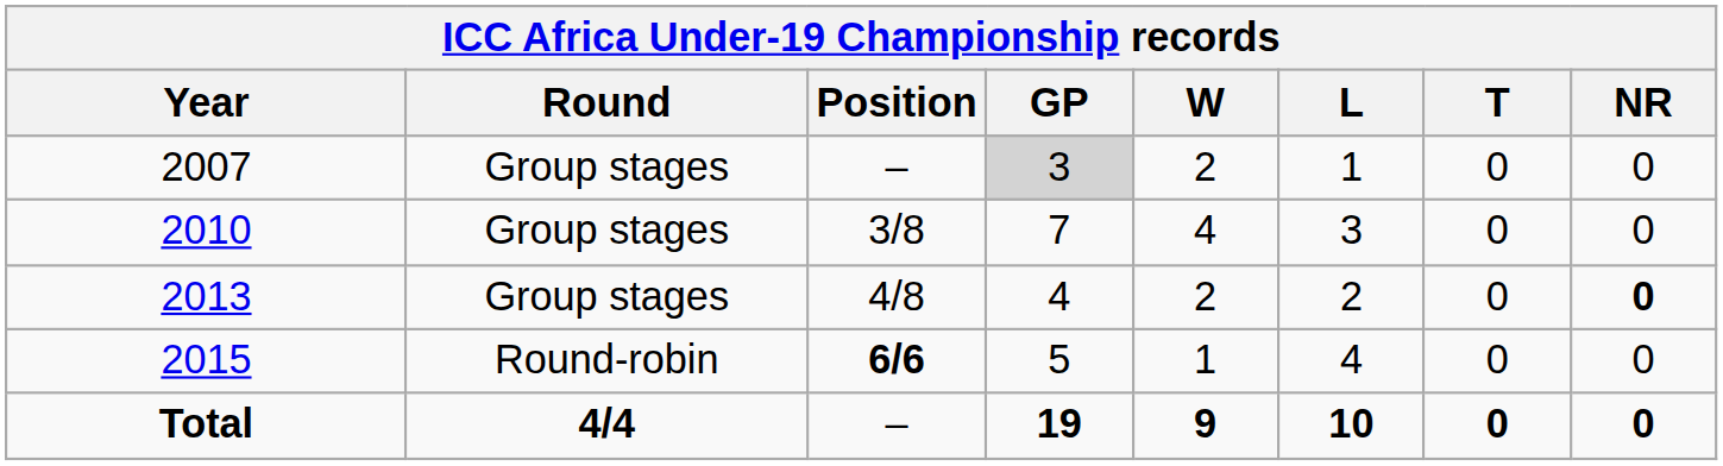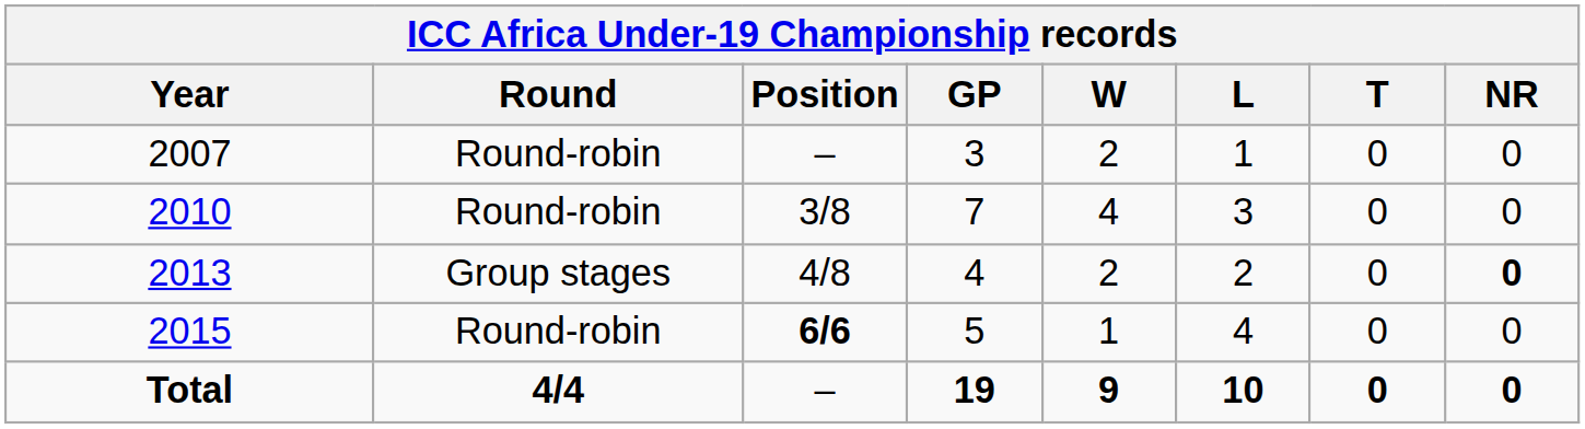2007 | Round: Group stages -> Round-robin
2007 | GP: lightgrey background -> no background
2010 | Round: Group stages -> Round-robin
